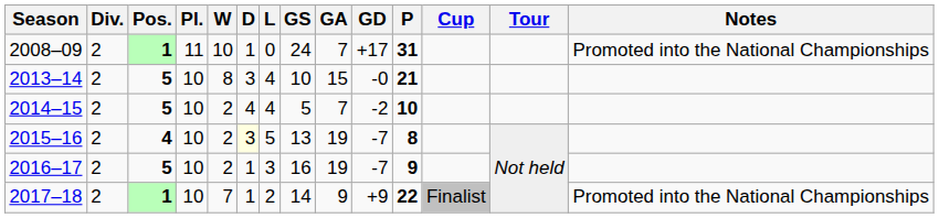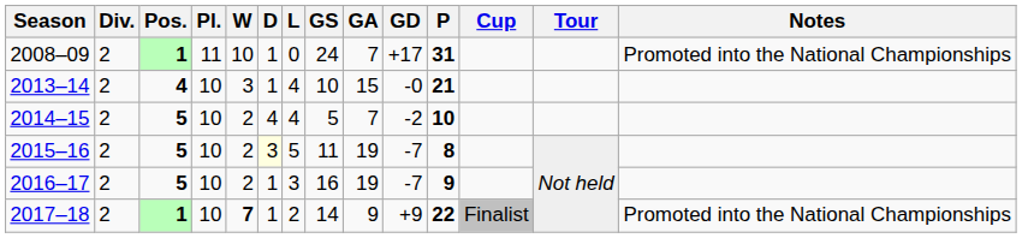2013–14 | Pos.: 5 -> 4
2013–14 | W: 8 -> 3
2013–14 | D: 3 -> 1
2015–16 | Pos.: 4 -> 5
2015–16 | GS: 13 -> 11
2017–18 | W: normal -> bold
